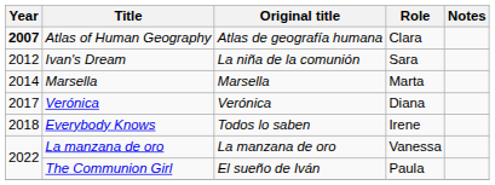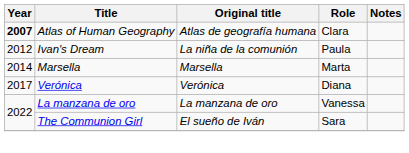Ivan's Dream | Role: Sara -> Paula
- row: 2018 | Everybody Knows | Todos lo saben | Irene
The Communion Girl | Role: Paula -> Sara
